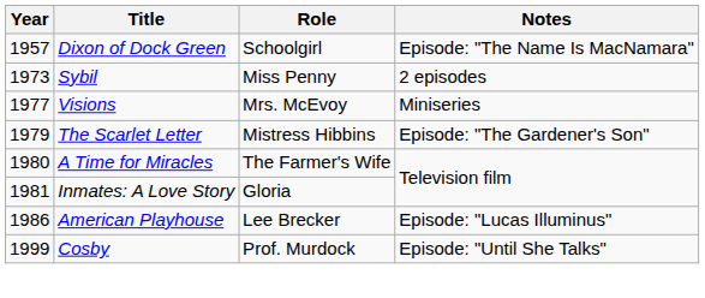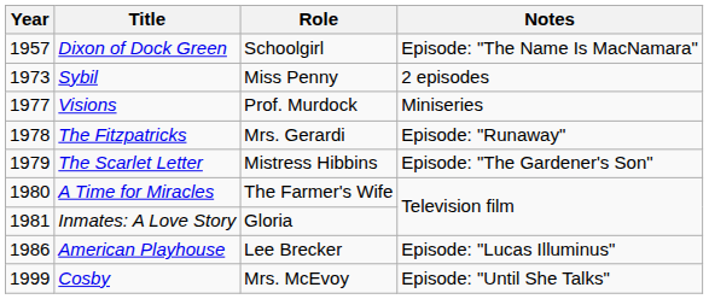Visions | Role: Mrs. McEvoy -> Prof. Murdock
+ row: 1978 | The Fitzpatricks | Mrs. Gerardi | Episode: "Runaway"
Cosby | Role: Prof. Murdock -> Mrs. McEvoy
